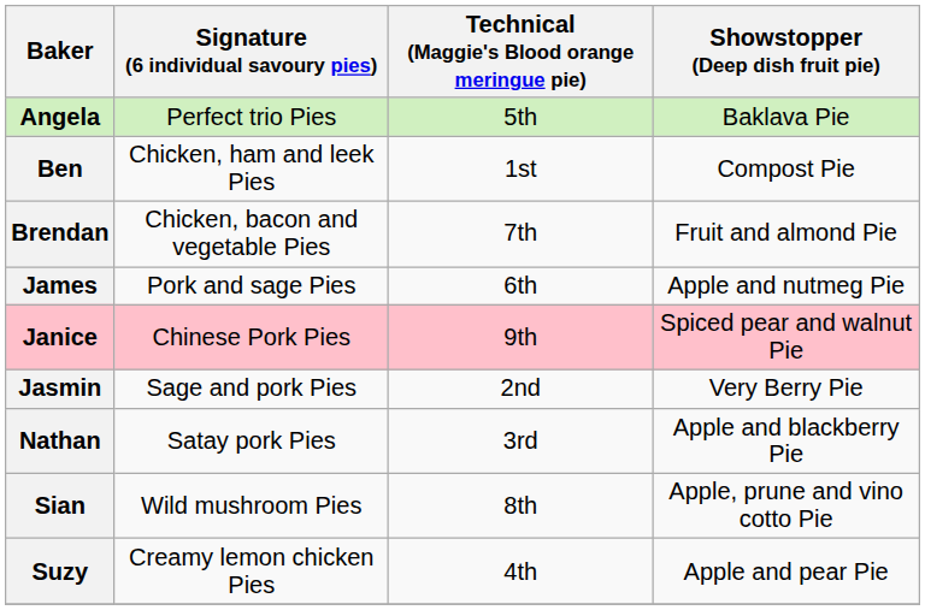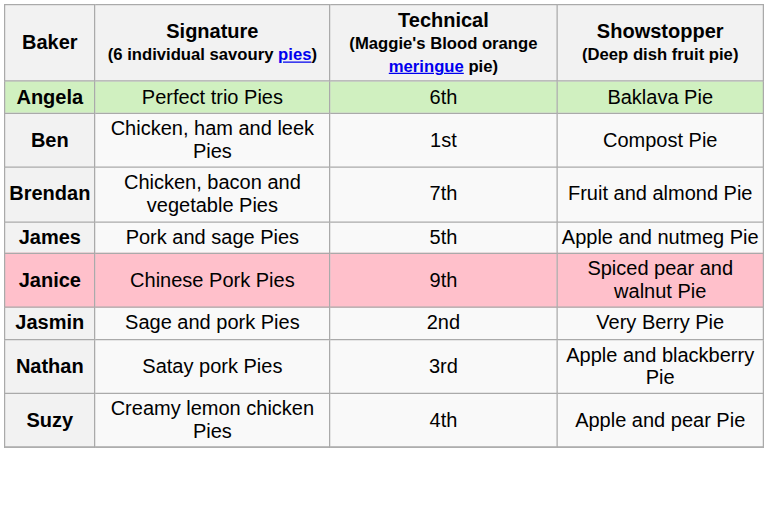Angela | Technical (Maggie's Blood orange meringue pie): 5th -> 6th
James | Technical (Maggie's Blood orange meringue pie): 6th -> 5th
- row: Sian | Wild mushroom Pies | 8th | Apple, prune and vino cotto Pie
